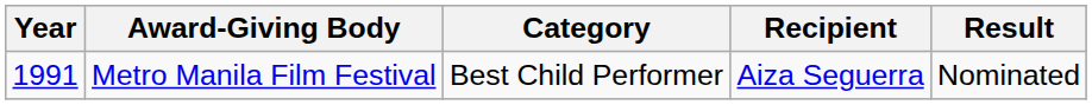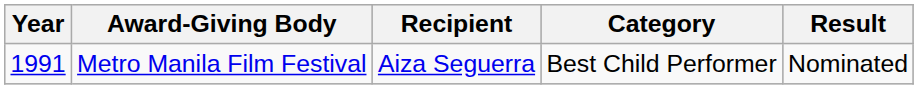columns swapped: Category <-> Recipient
